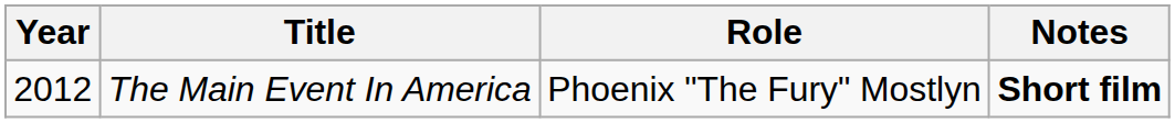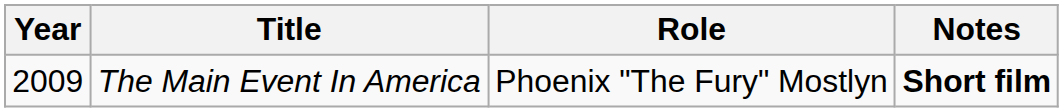The Main Event In America | Year: 2012 -> 2009
